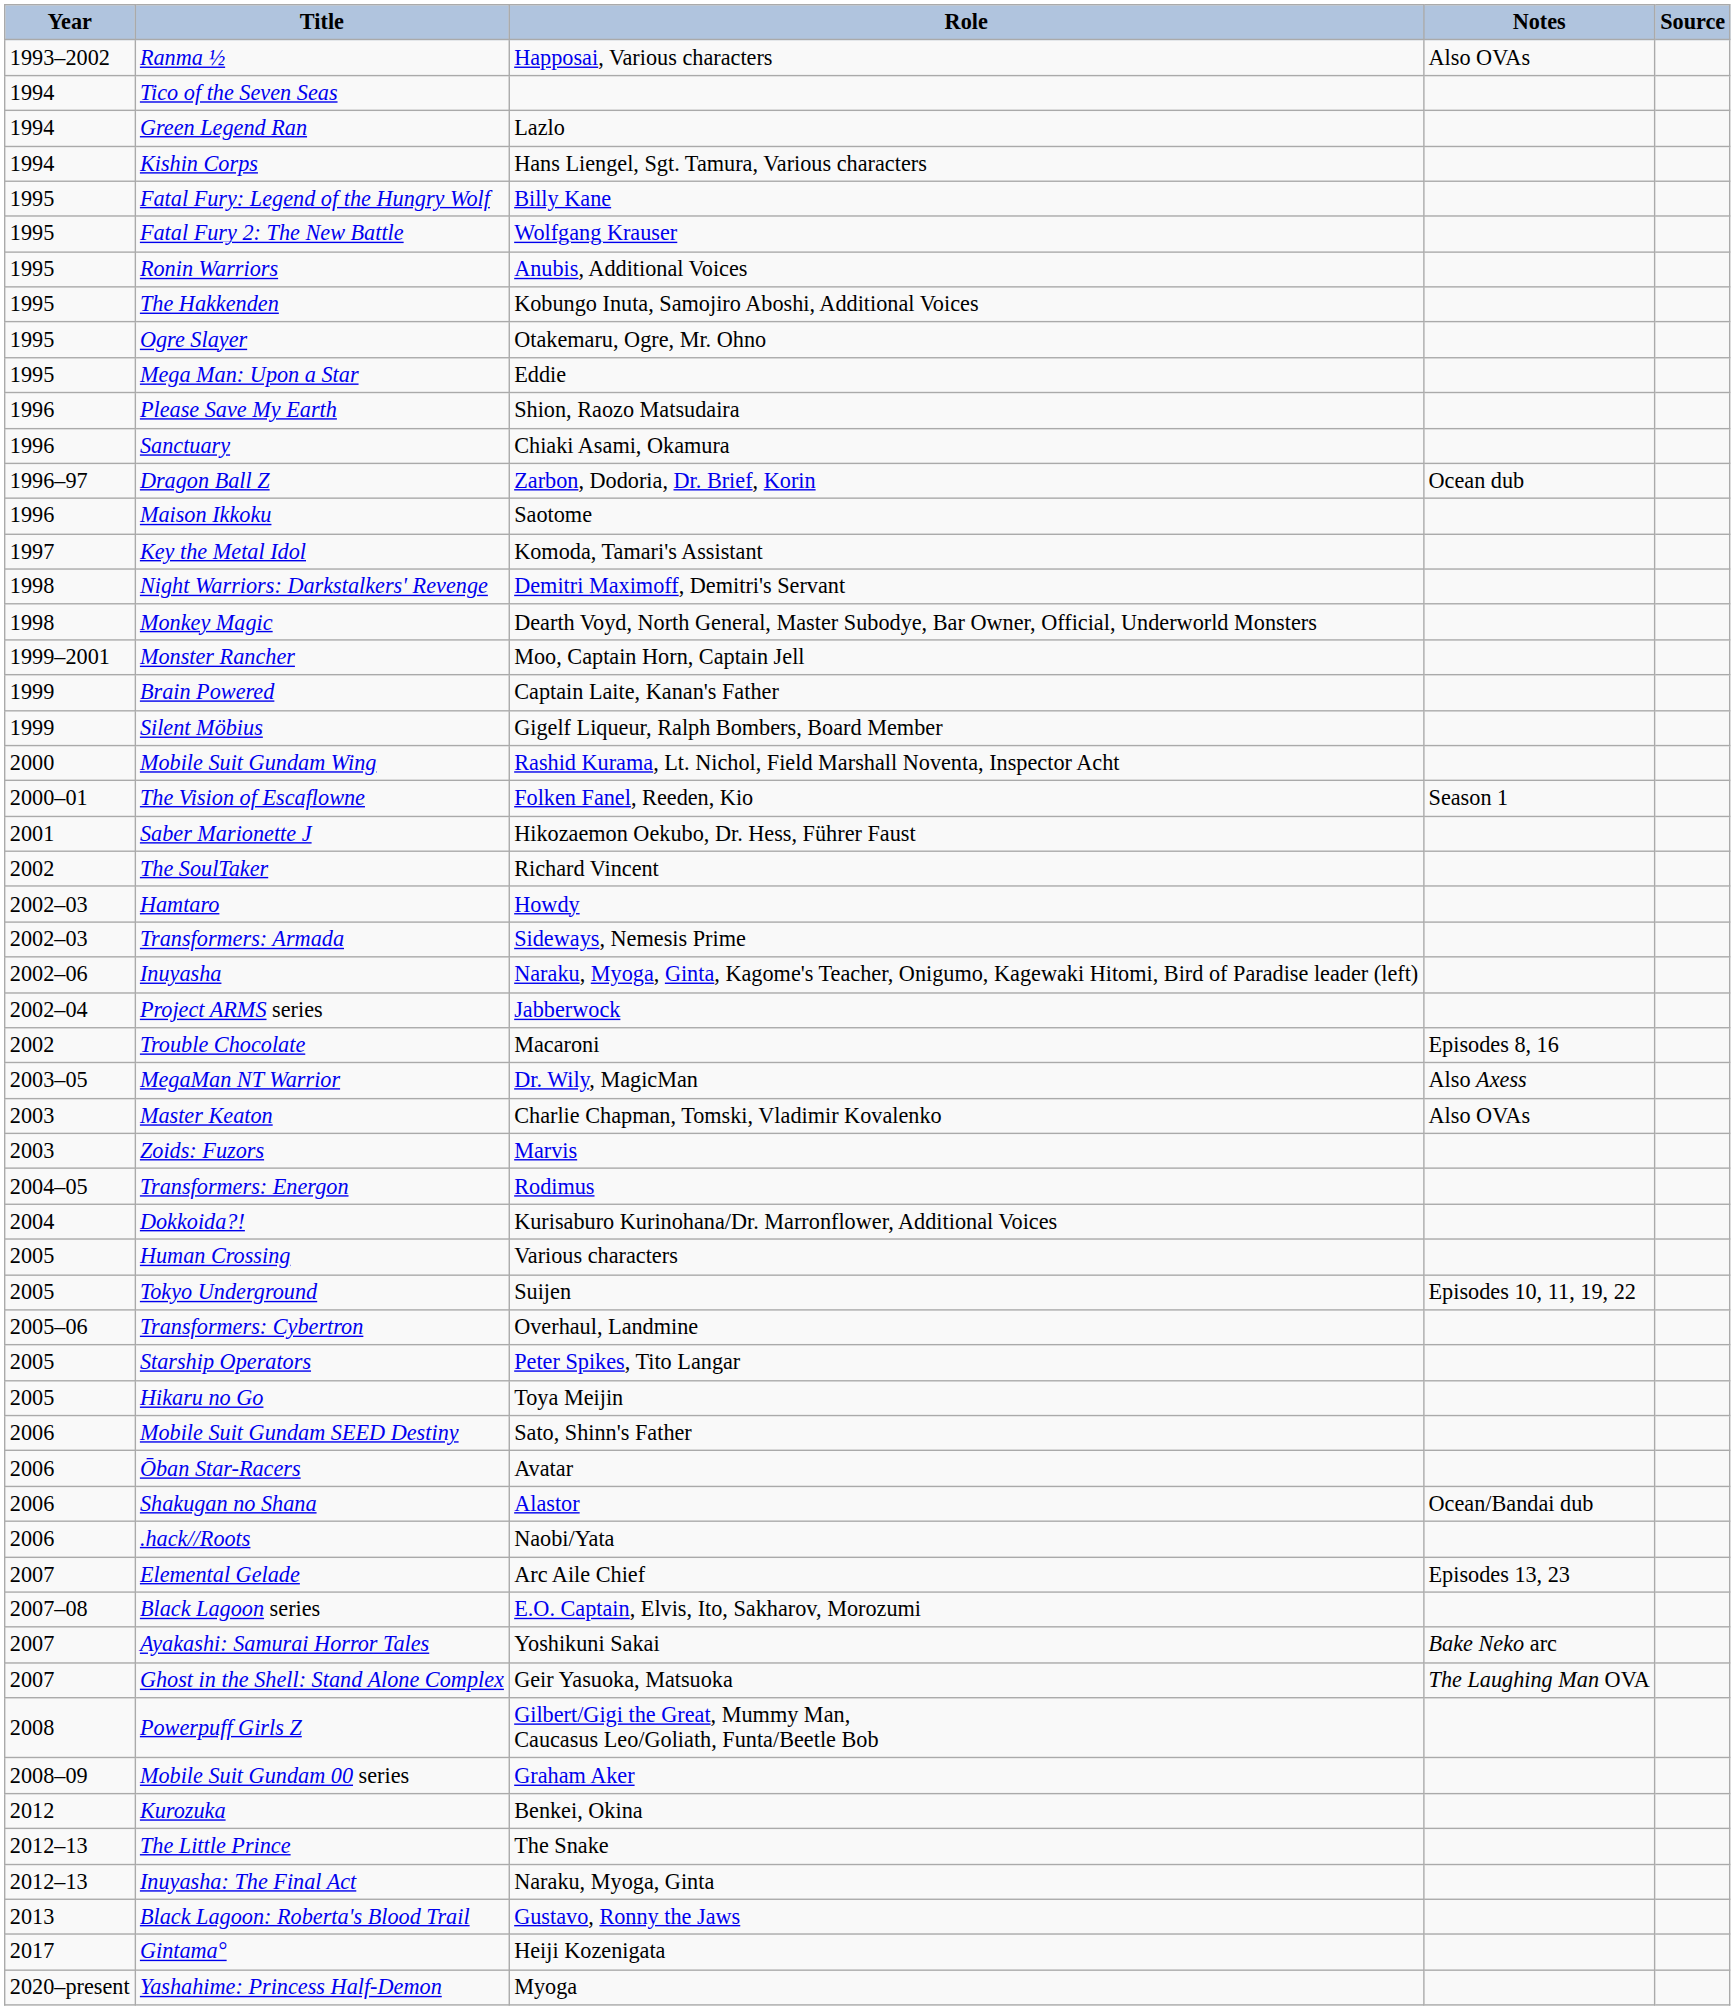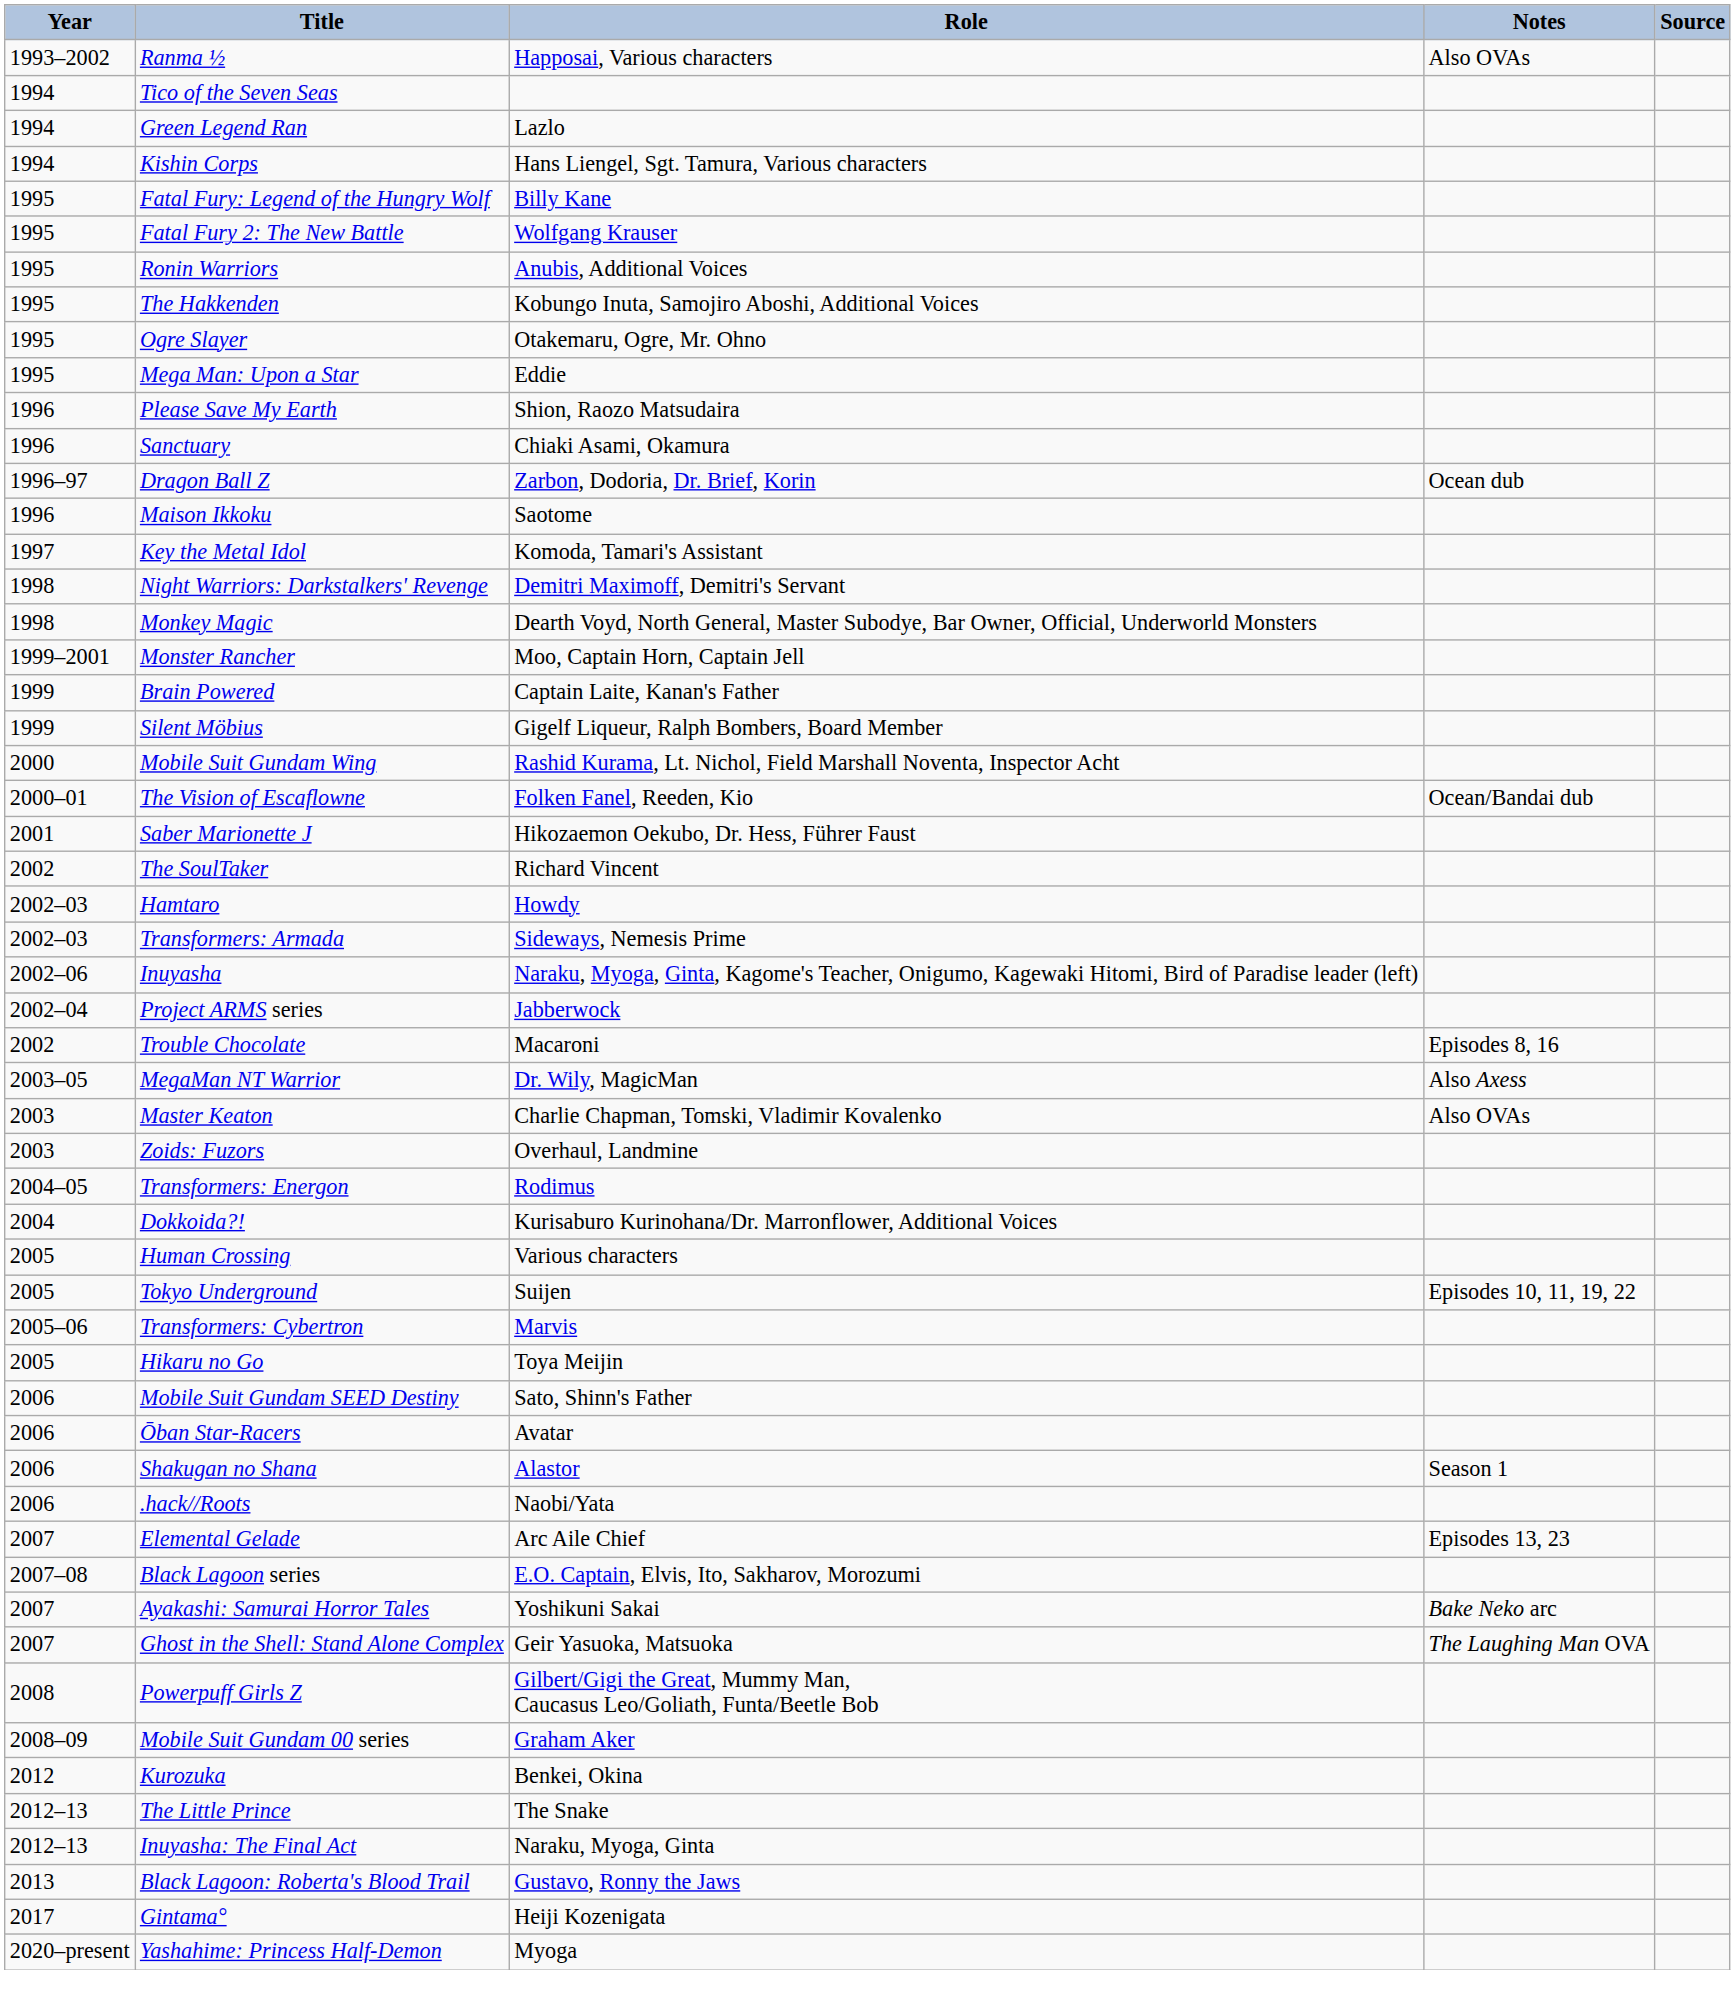The Vision of Escaflowne | Notes: Season 1 -> Ocean/Bandai dub
Zoids: Fuzors | Role: Marvis -> Overhaul, Landmine
Transformers: Cybertron | Role: Overhaul, Landmine -> Marvis
- row: 2005 | Starship Operators | Peter Spikes, Tito Langar
Shakugan no Shana | Notes: Ocean/Bandai dub -> Season 1
